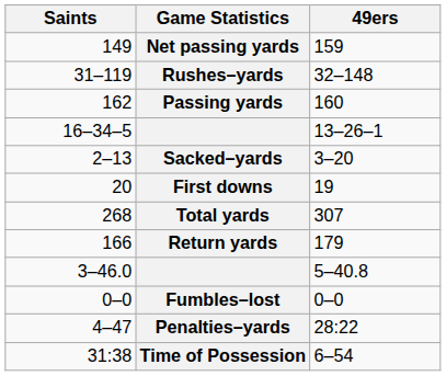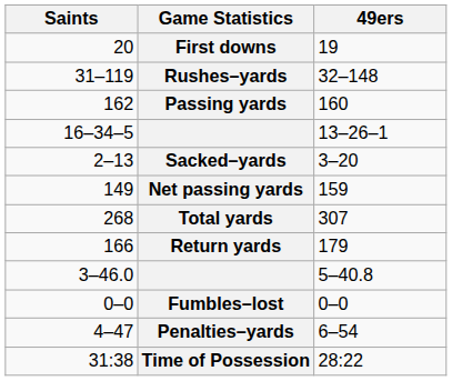rows swapped: First downs <-> Net passing yards
Penalties–yards | 49ers: 28:22 -> 6–54
Time of Possession | 49ers: 6–54 -> 28:22
